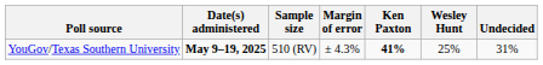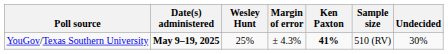columns swapped: Sample size <-> Wesley Hunt
YouGov/Texas Southern University | Undecided: 31% -> 30%
